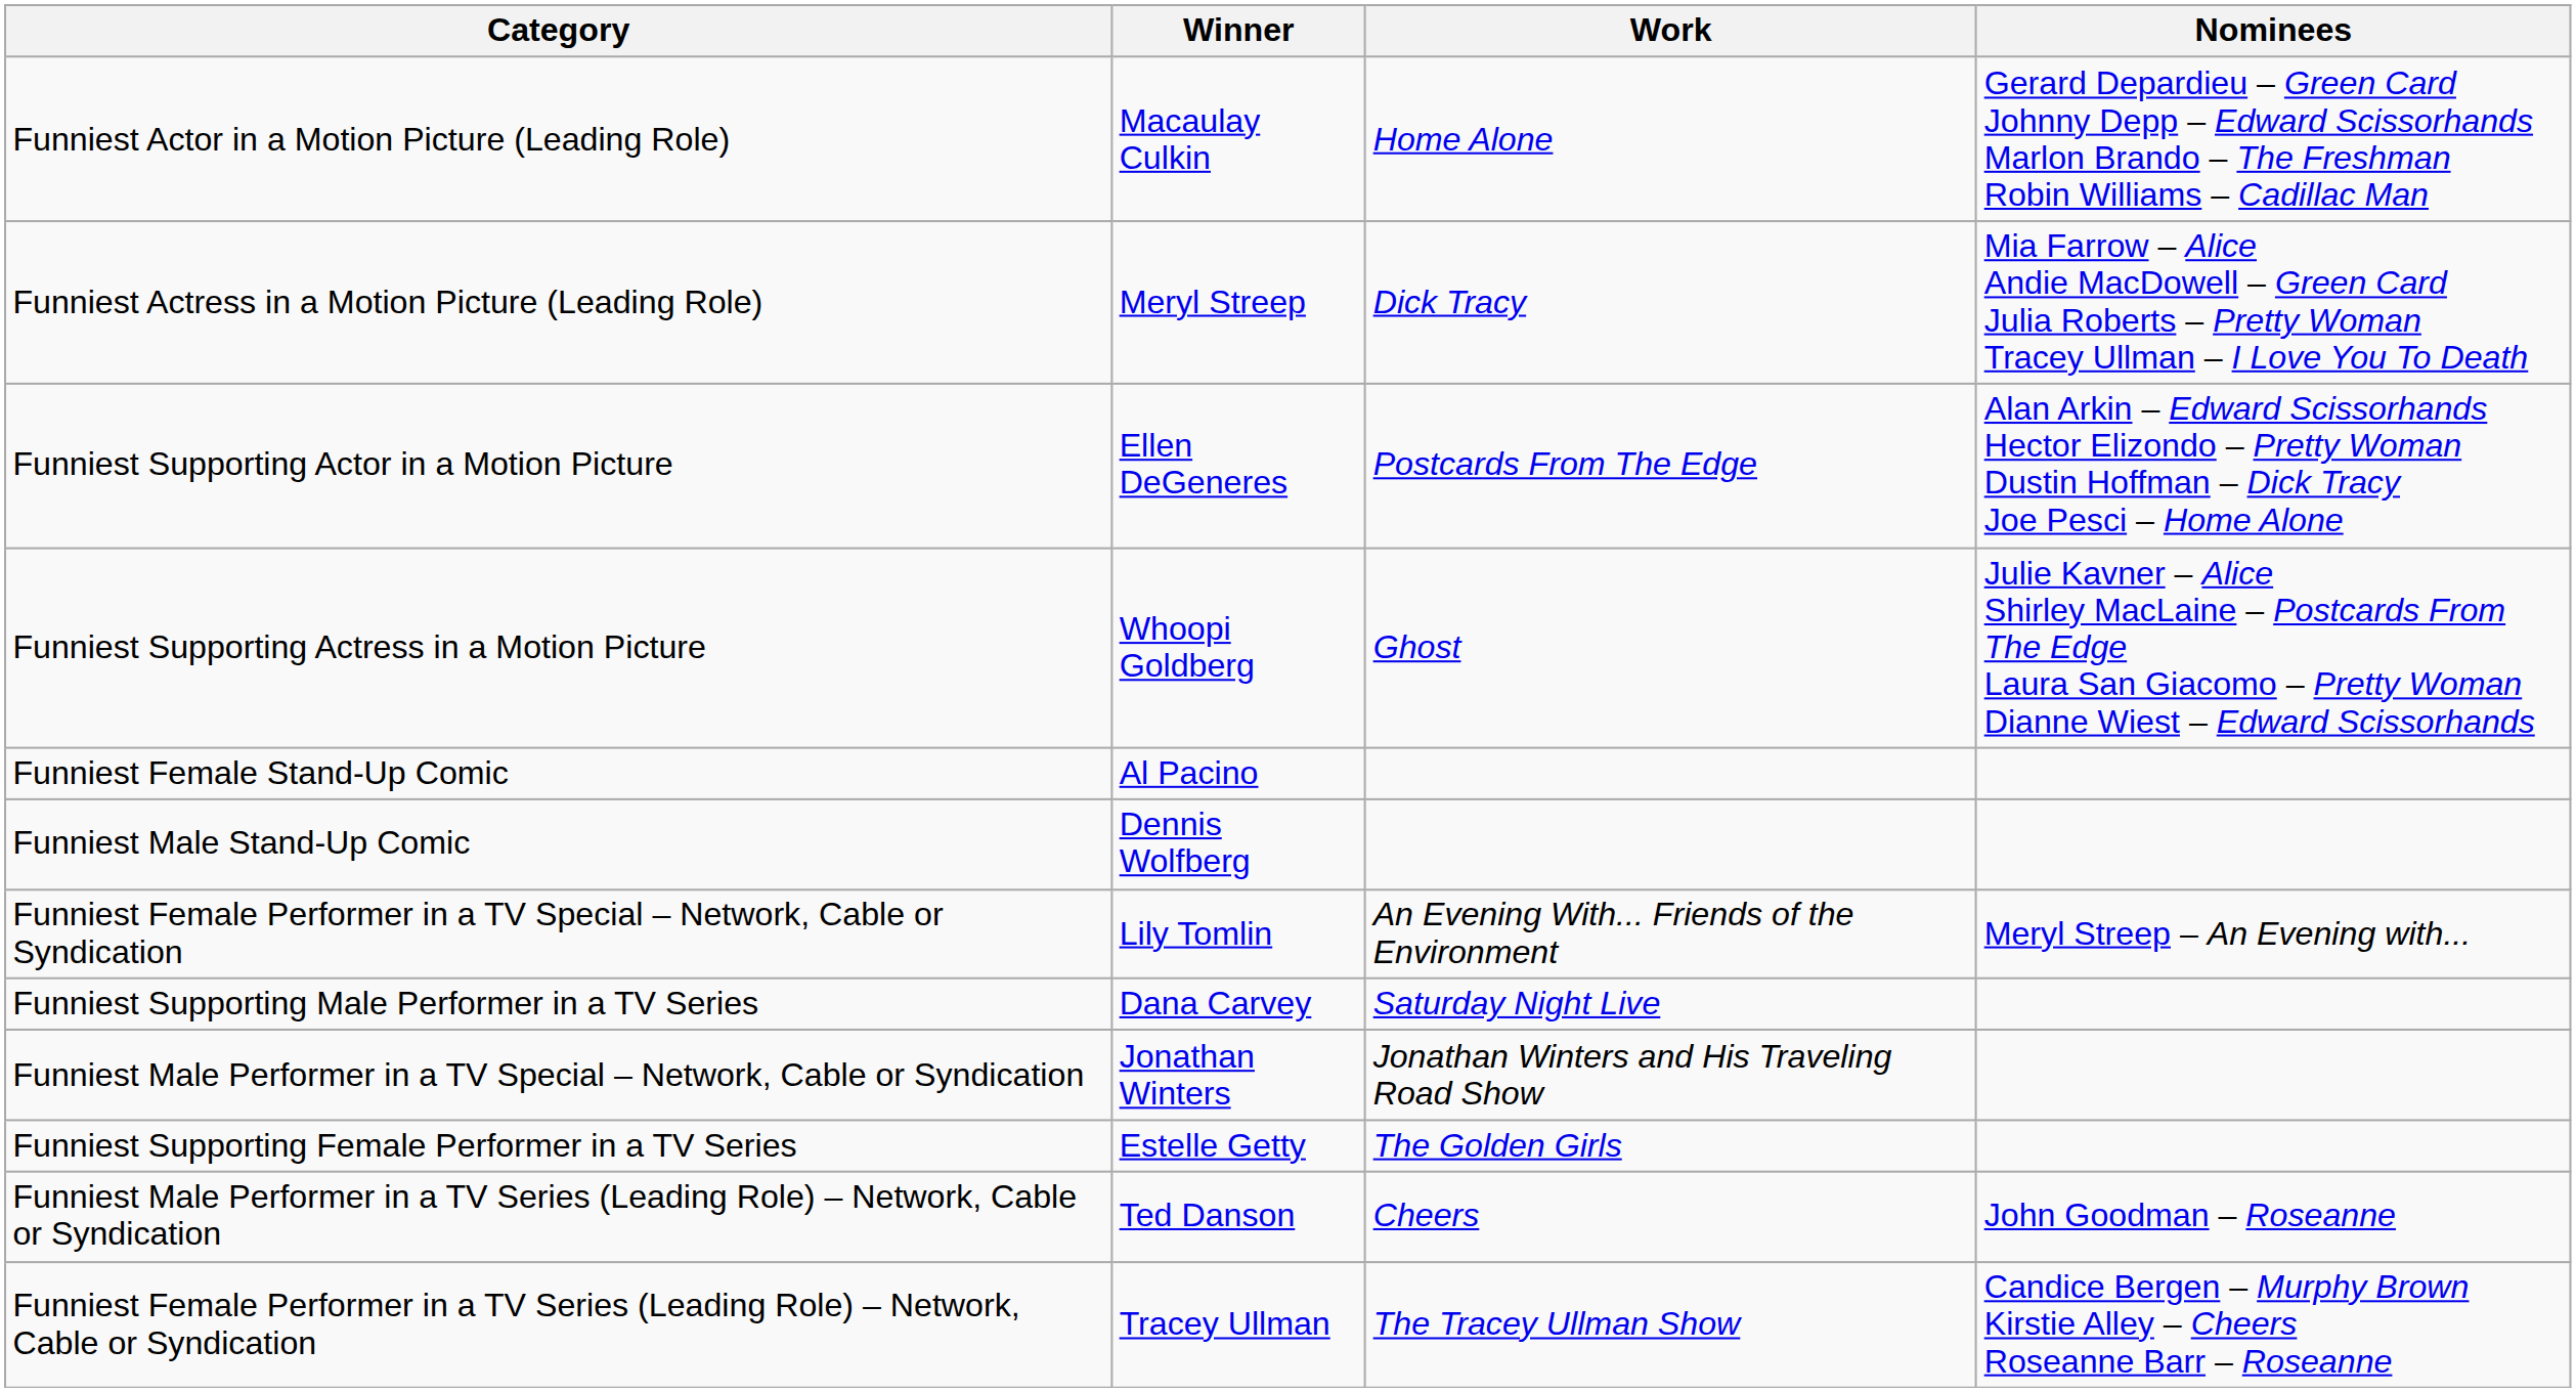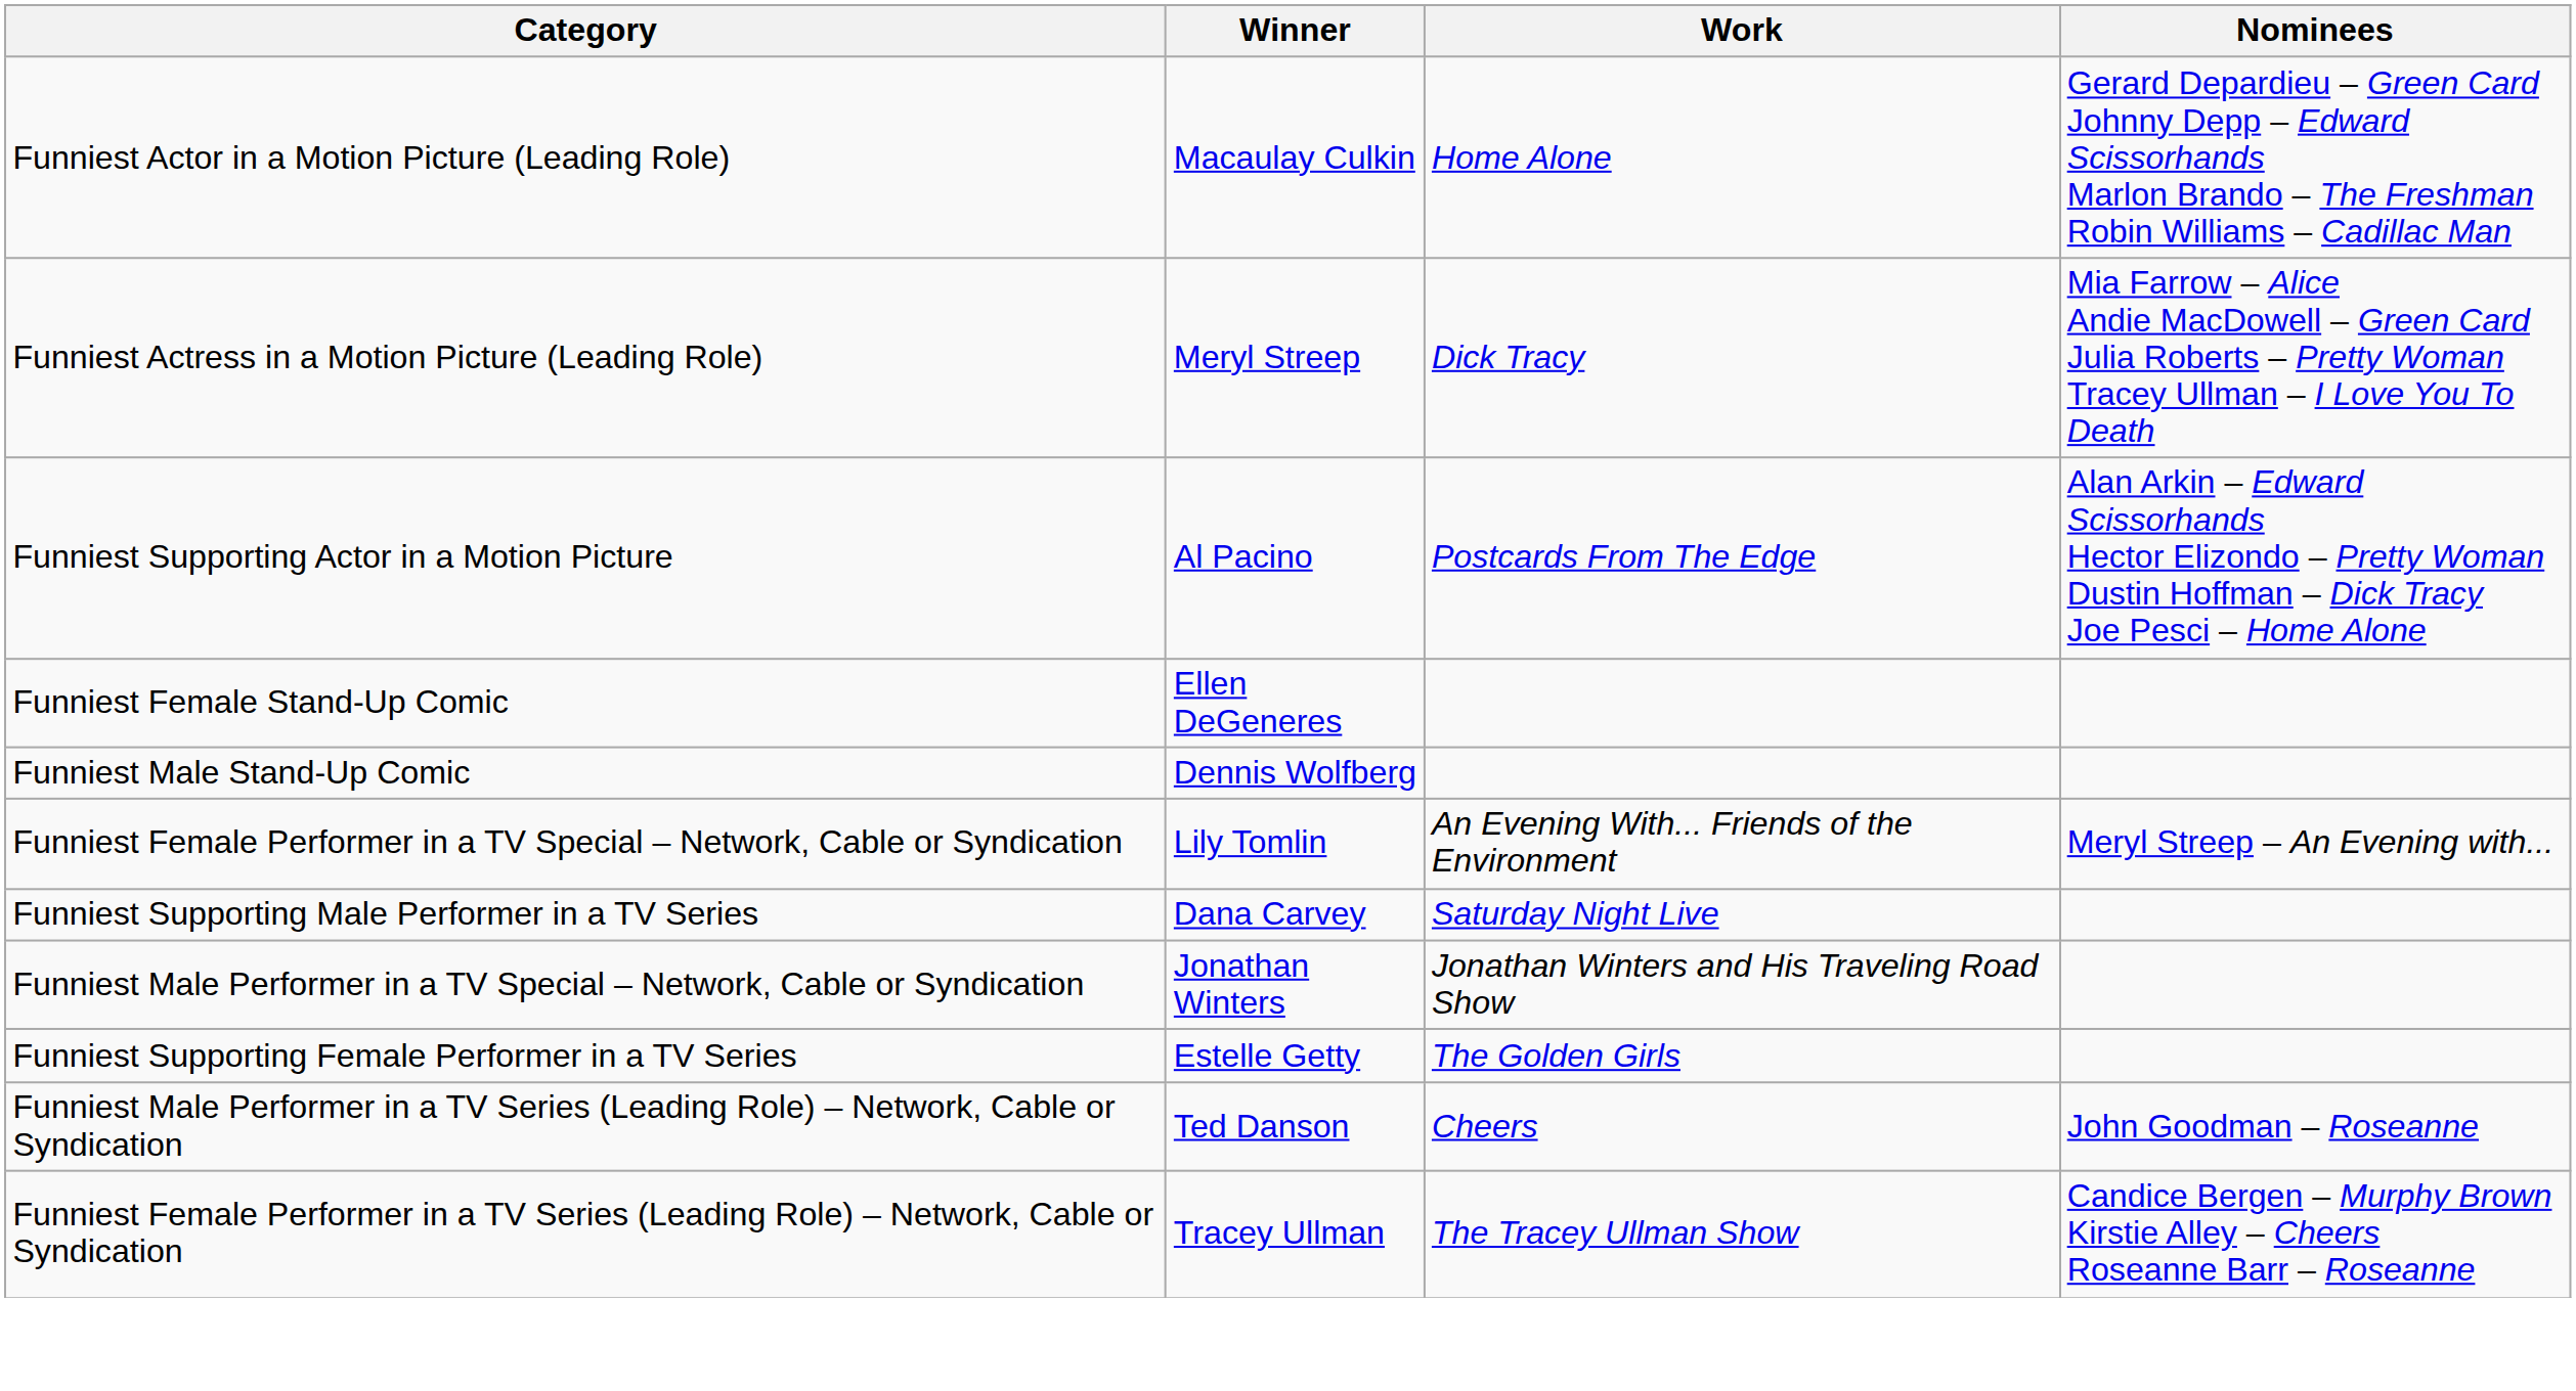Funniest Supporting Actor in a Motion Picture | Winner: Ellen DeGeneres -> Al Pacino
- row: Funniest Supporting Actress in a Motion Picture | Whoopi Goldberg | Ghost | Julie Kavner – Alice Shirley MacLaine – Postcards From The Edge Laura San Giacomo – Pretty Woman Dianne Wiest – Edward Scissorhands
Funniest Female Stand-Up Comic | Winner: Al Pacino -> Ellen DeGeneres
